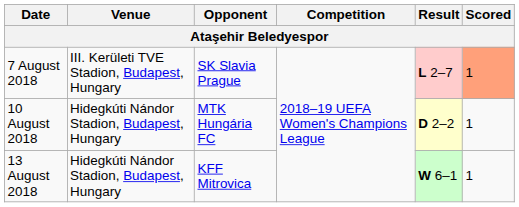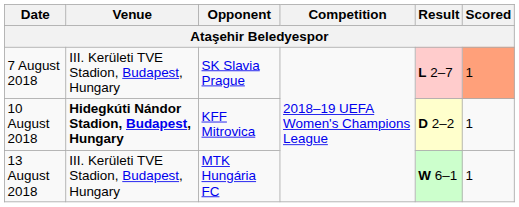10 August 2018 | Venue: normal -> bold
10 August 2018 | Opponent: MTK Hungária FC -> KFF Mitrovica
13 August 2018 | Venue: Hidegkúti Nándor Stadion, Budapest, Hungary -> III. Kerületi TVE Stadion, Budapest, Hungary
13 August 2018 | Opponent: KFF Mitrovica -> MTK Hungária FC
